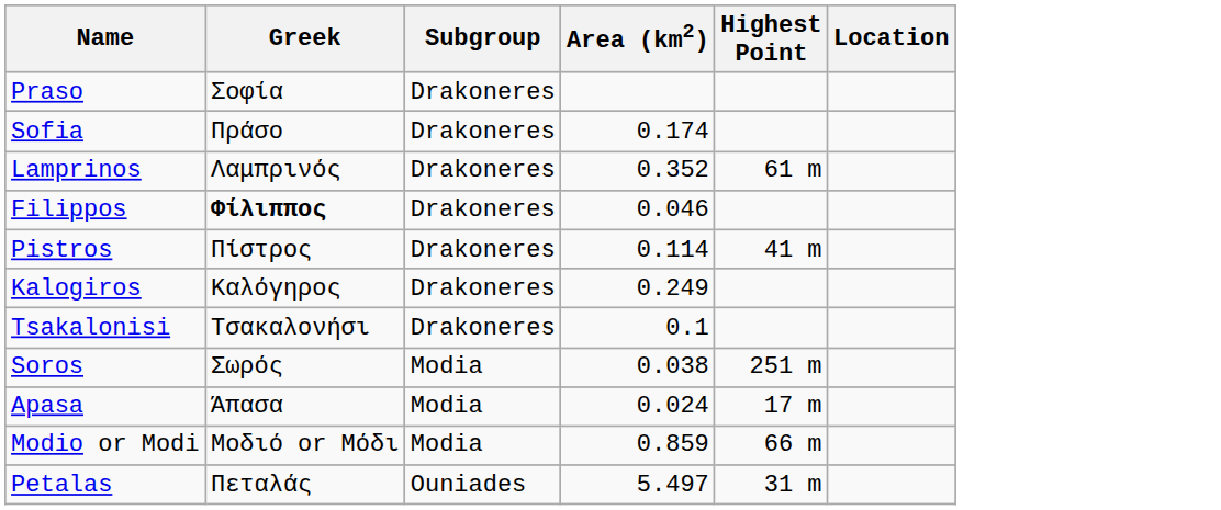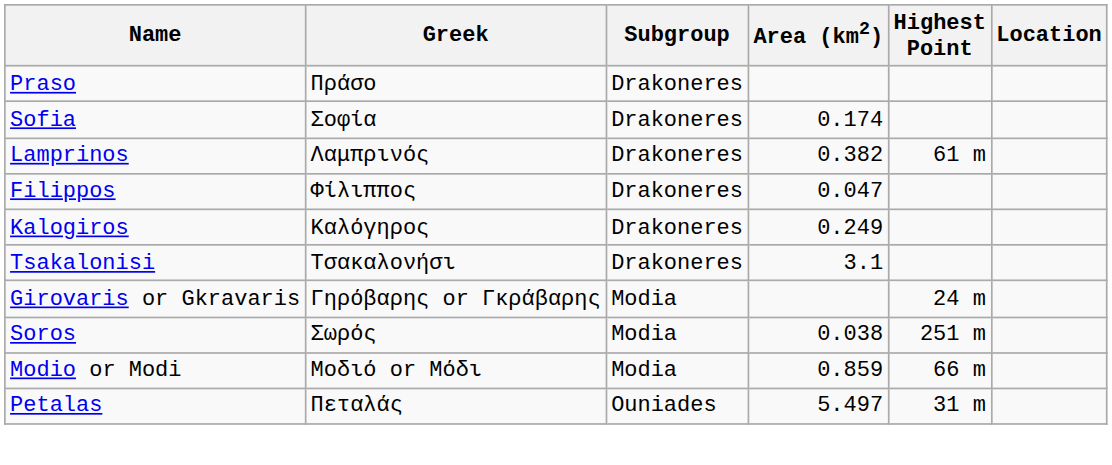Praso | Greek: Σοφία -> Πράσο
Sofia | Greek: Πράσο -> Σοφία
Lamprinos | Area (km2): 0.352 -> 0.382
Filippos | Greek: bold -> normal
Filippos | Area (km2): 0.046 -> 0.047
- row: Pistros | Πίστρος | Drakoneres | 0.114 | 41 m
Tsakalonisi | Area (km2): 0.1 -> 3.1
+ row: Girovaris or Gkravaris | Γηρόβαρης or Γκράβαρης | Modia | 24 m
- row: Apasa | Άπασα | Modia | 0.024 | 17 m
